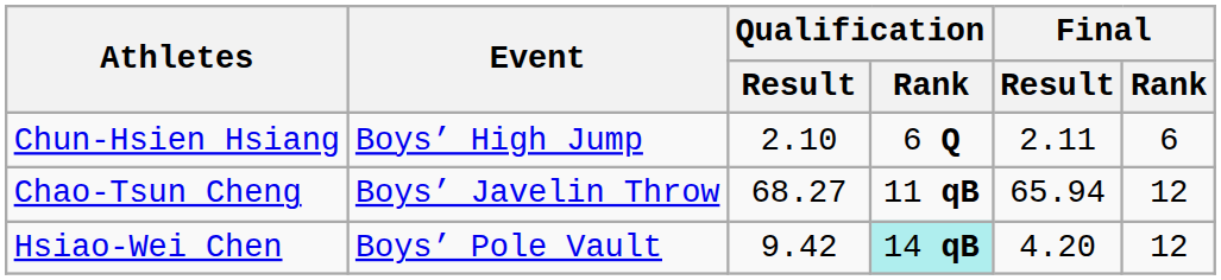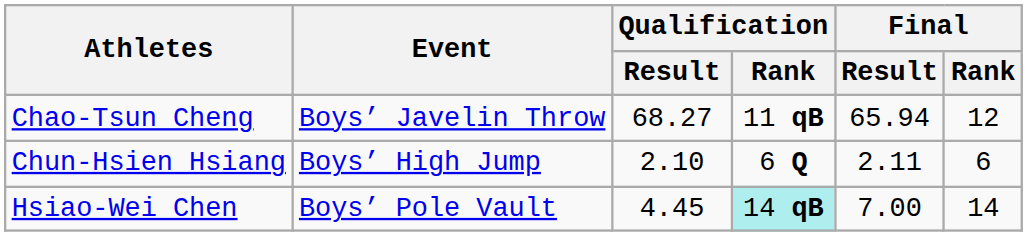rows swapped: Chao-Tsun Cheng <-> Chun-Hsien Hsiang
Hsiao-Wei Chen | Qualification / Result: 9.42 -> 4.45
Hsiao-Wei Chen | Final / Result: 4.20 -> 7.00
Hsiao-Wei Chen | Final / Rank: 12 -> 14
